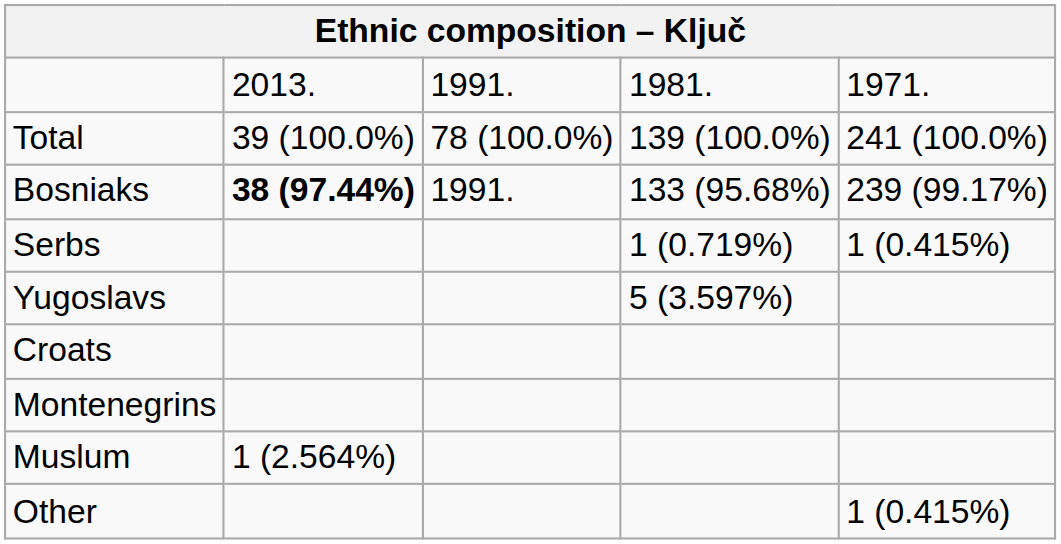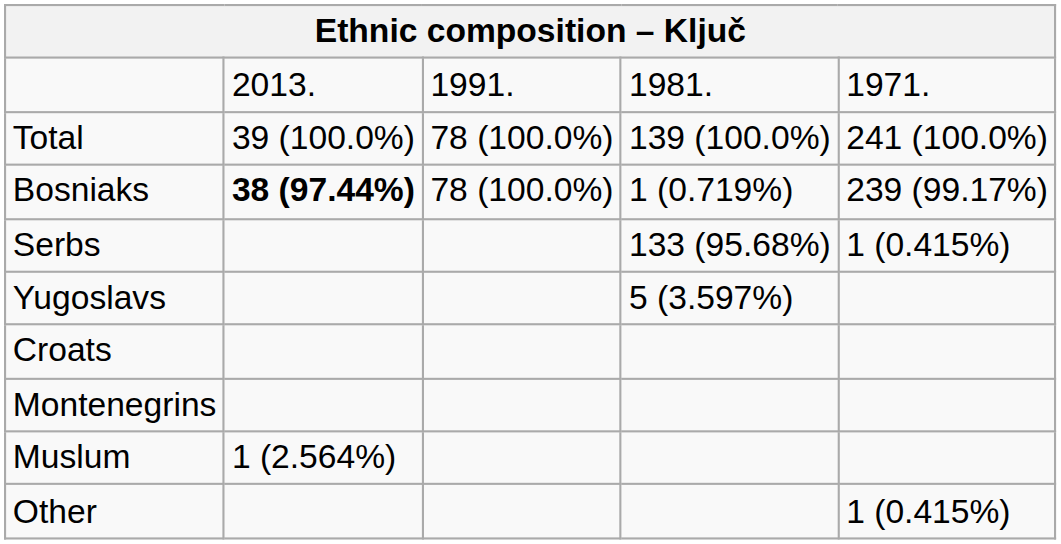Bosniaks | column 3: 1991. -> 78 (100.0%)
Bosniaks | column 4: 133 (95.68%) -> 1 (0.719%)
Serbs | column 4: 1 (0.719%) -> 133 (95.68%)
